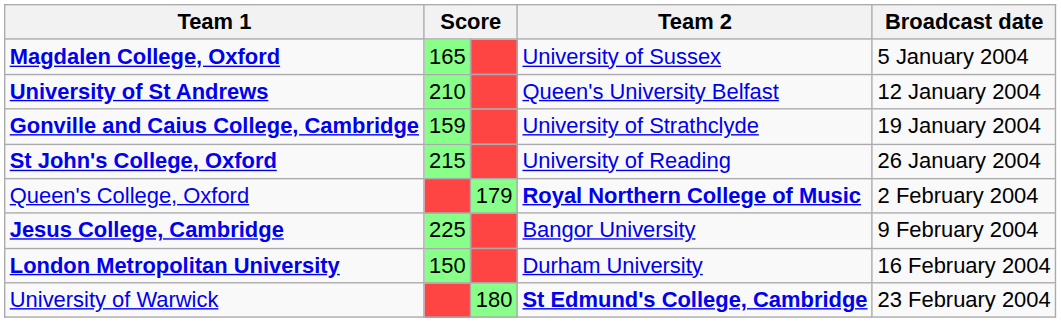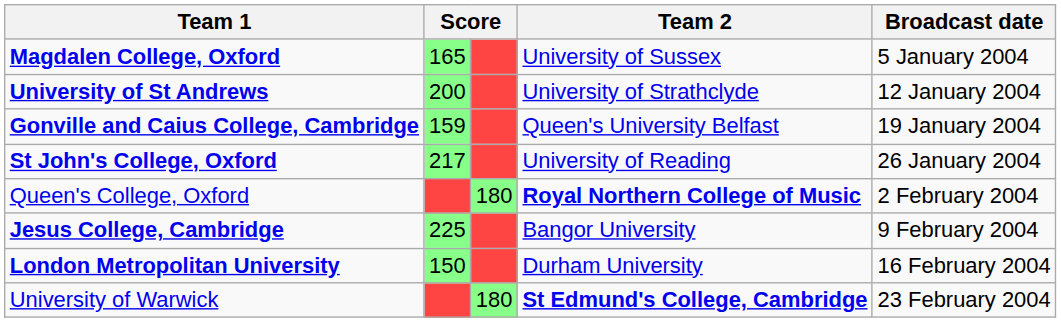University of St Andrews | column 2: 210 -> 200
University of St Andrews | Team 2: Queen's University Belfast -> University of Strathclyde
Gonville and Caius College, Cambridge | Team 2: University of Strathclyde -> Queen's University Belfast
St John's College, Oxford | column 2: 215 -> 217
Queen's College, Oxford | column 3: 179 -> 180
